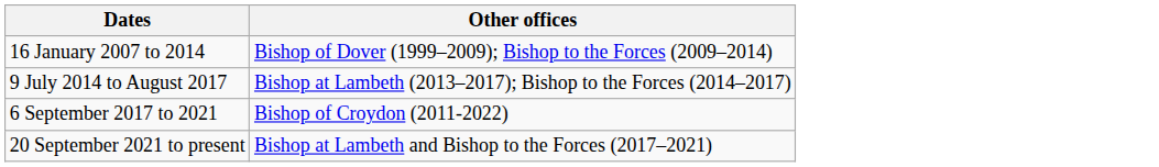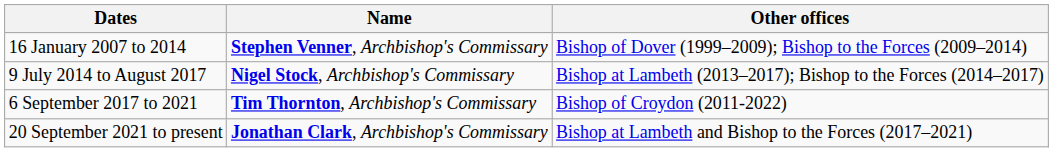+ column: Name | Stephen Venner, Archbishop's Commissary | Nigel Stock, Archbishop's Commissary | Tim Thornton, Archbishop's Commissary | Jonathan Clark, Archbishop's Commissary
